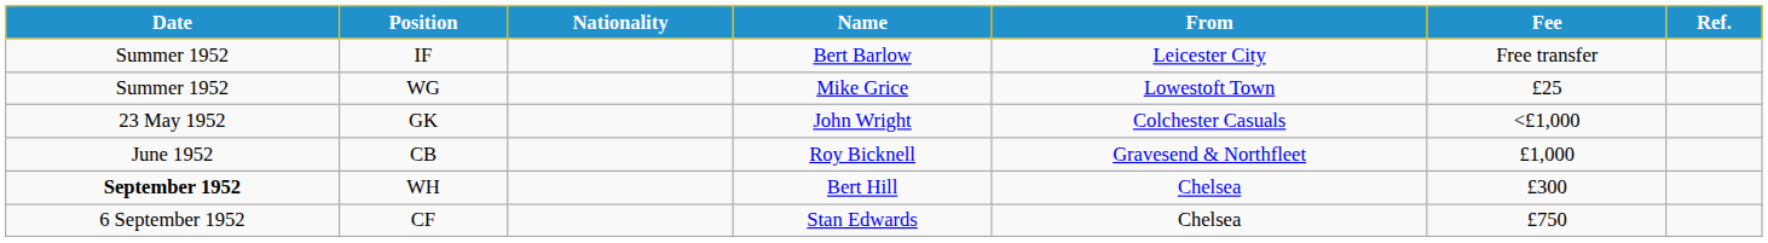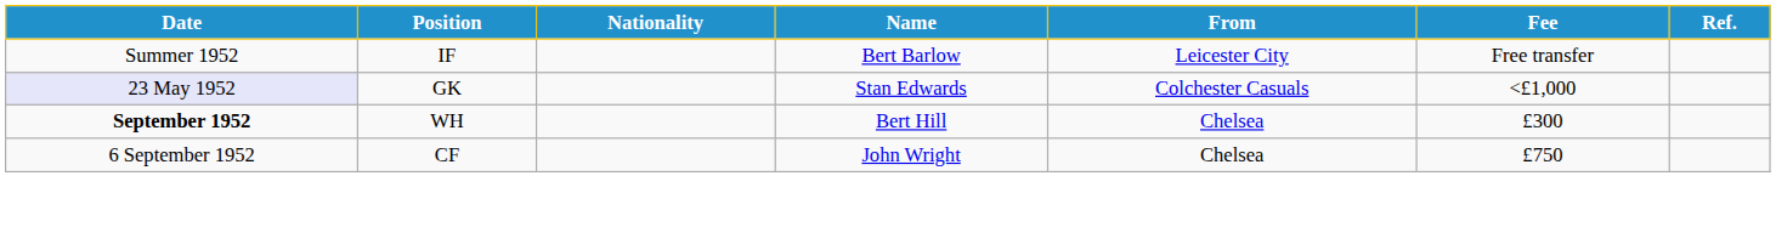- row: Summer 1952 | WG | Mike Grice | Lowestoft Town | £25
GK | Date: no background -> lavender background
GK | Name: John Wright -> Stan Edwards
- row: June 1952 | CB | Roy Bicknell | Gravesend & Northfleet | £1,000
CF | Name: Stan Edwards -> John Wright
